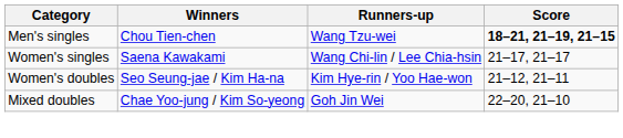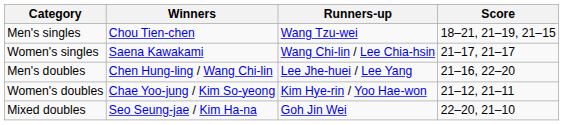Men's singles | Score: bold -> normal
+ row: Men's doubles | Chen Hung-ling / Wang Chi-lin | Lee Jhe-huei / Lee Yang | 21–16, 22–20
Women's doubles | Winners: Seo Seung-jae / Kim Ha-na -> Chae Yoo-jung / Kim So-yeong
Mixed doubles | Winners: Chae Yoo-jung / Kim So-yeong -> Seo Seung-jae / Kim Ha-na
